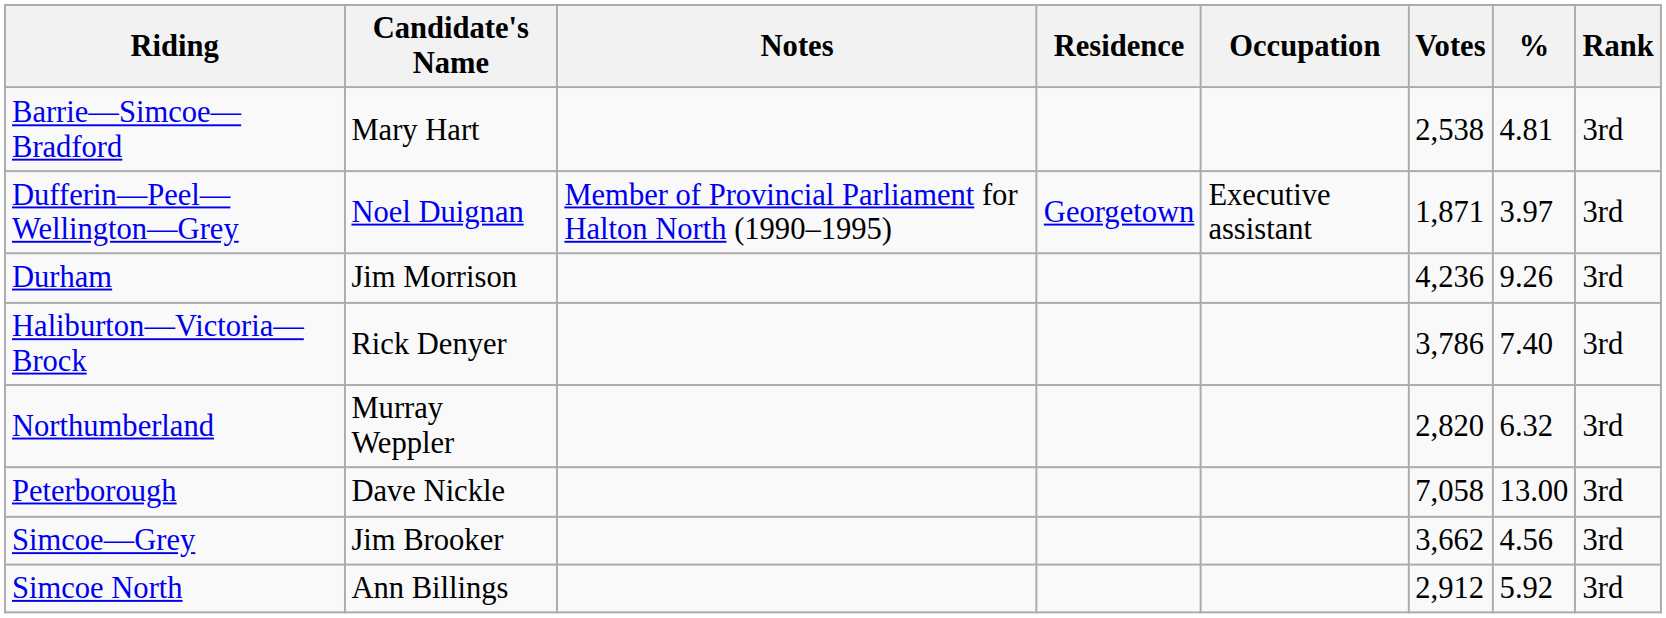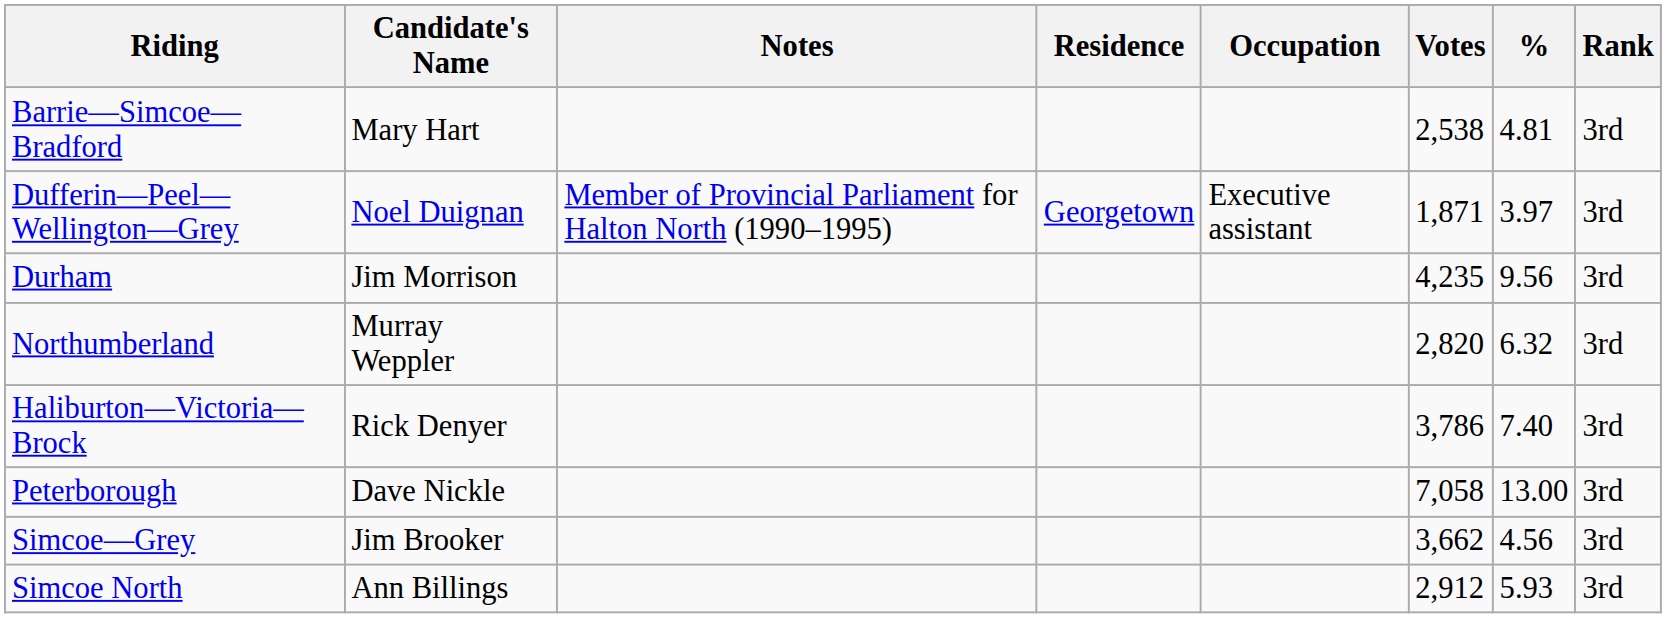Durham | Votes: 4,236 -> 4,235
Durham | %: 9.26 -> 9.56
rows swapped: Haliburton—Victoria—Brock <-> Northumberland
Simcoe North | %: 5.92 -> 5.93
